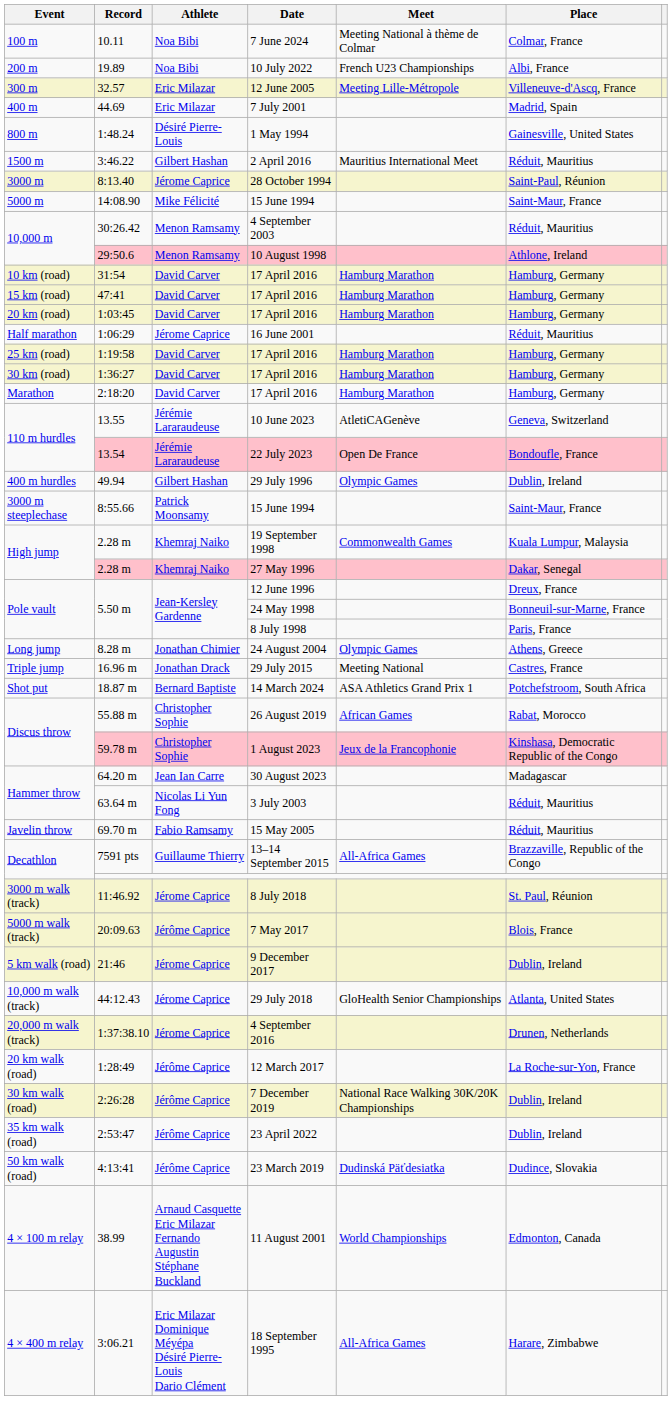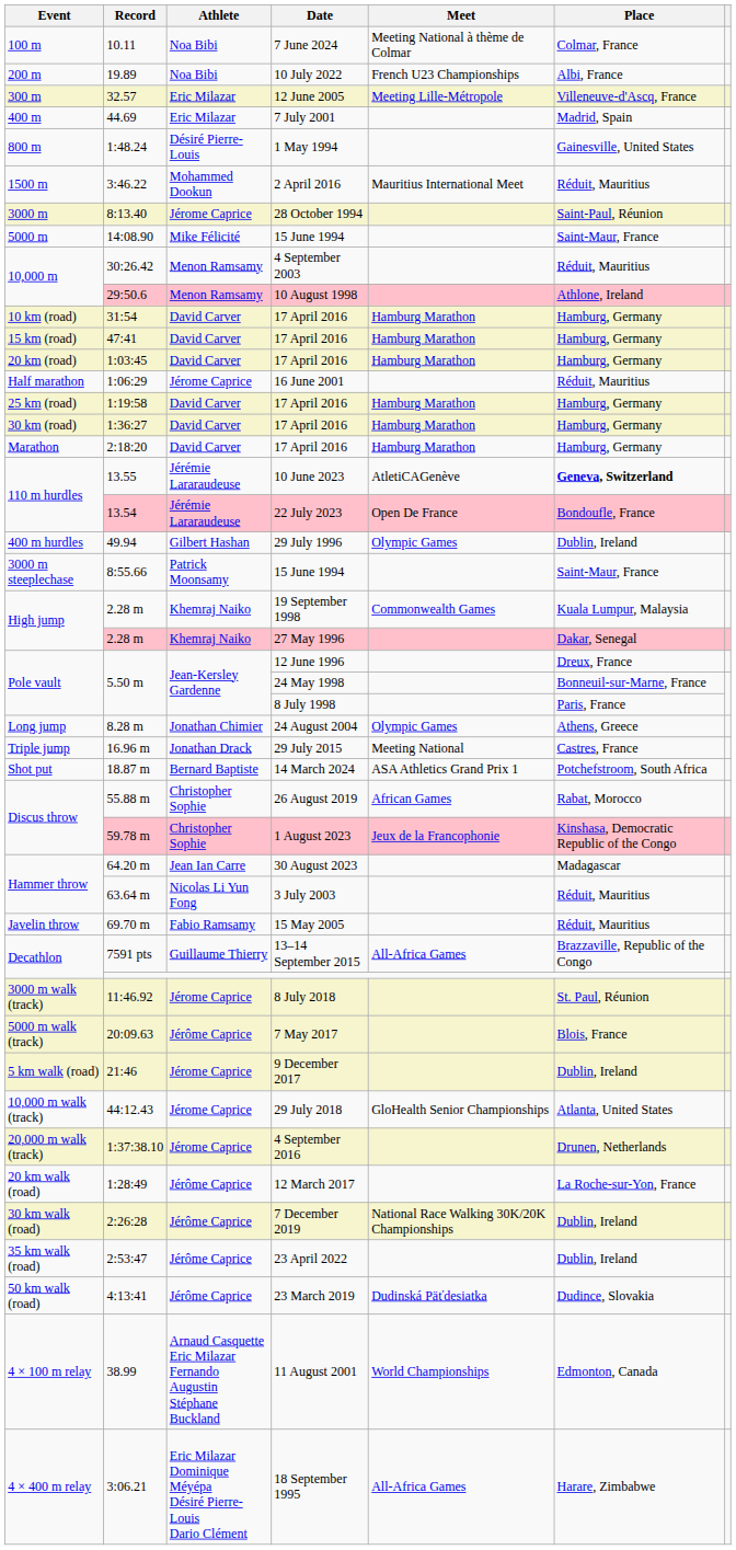3:46.22 | Athlete: Gilbert Hashan -> Mohammed Dookun
13.55 | Place: normal -> bold
